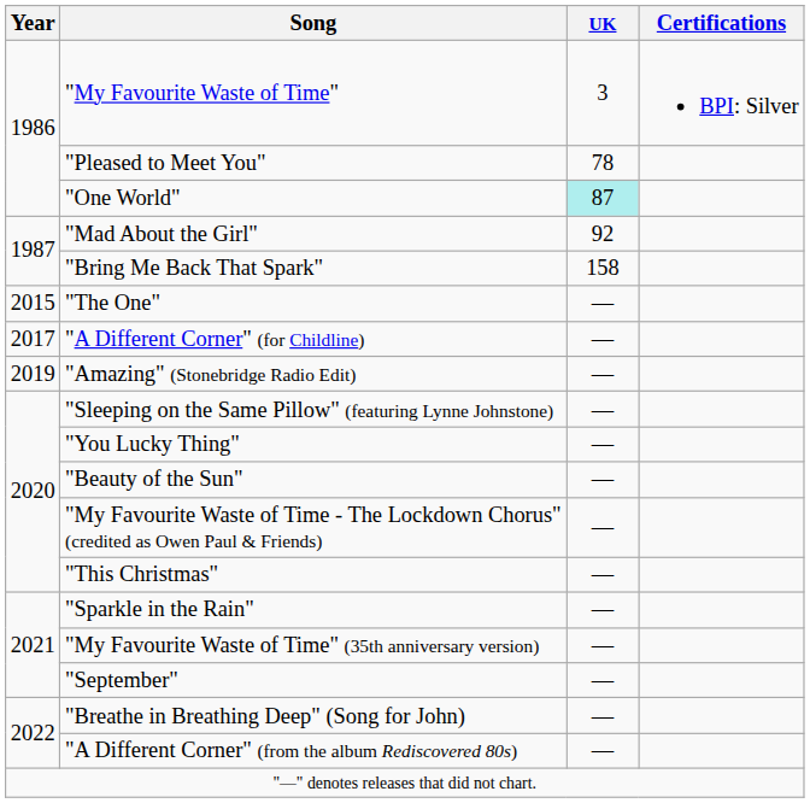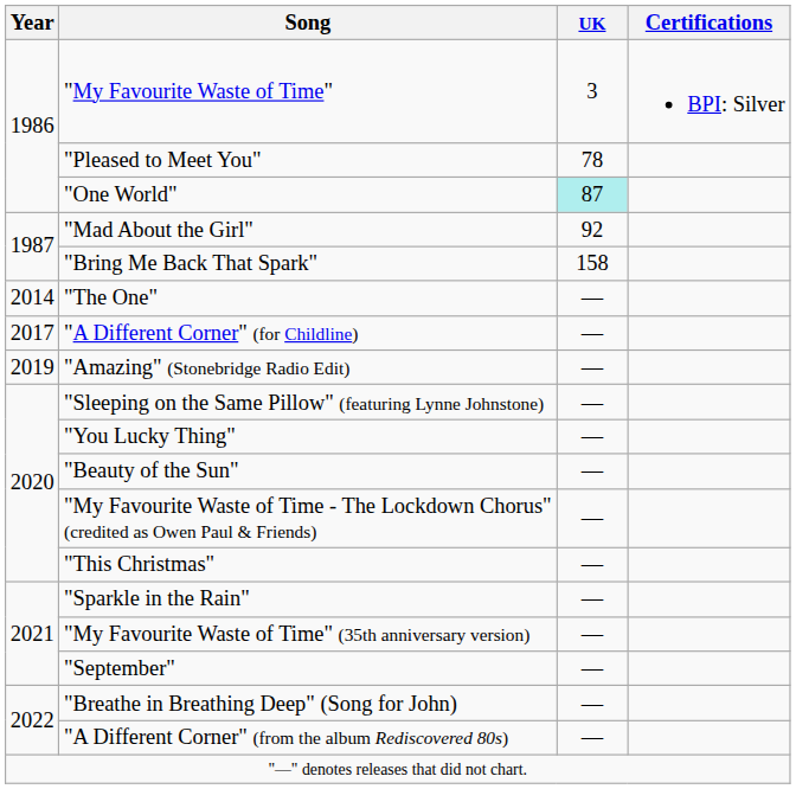"The One" | Year: 2015 -> 2014
